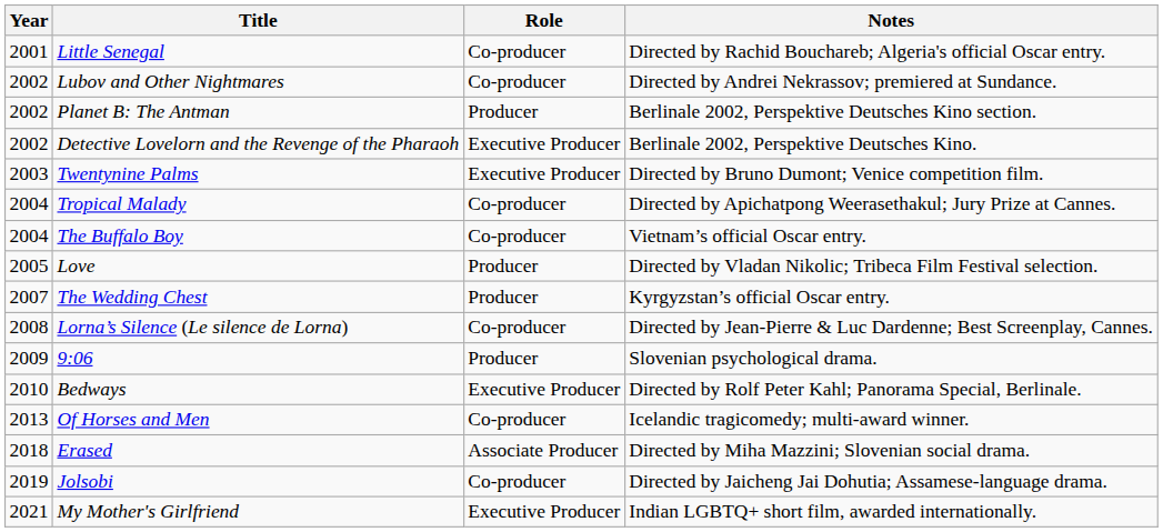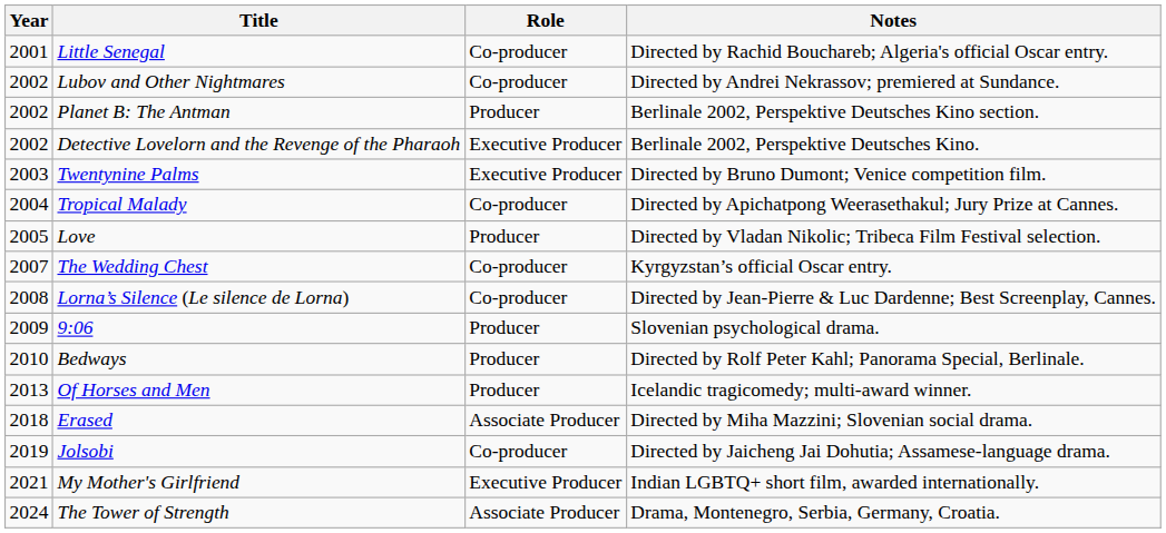- row: 2004 | The Buffalo Boy | Co-producer | Vietnam’s official Oscar entry.
The Wedding Chest | Role: Producer -> Co-producer
Bedways | Role: Executive Producer -> Producer
Of Horses and Men | Role: Co-producer -> Producer
+ row: 2024 | The Tower of Strength | Associate Producer | Drama, Montenegro, Serbia, Germany, Croatia.
